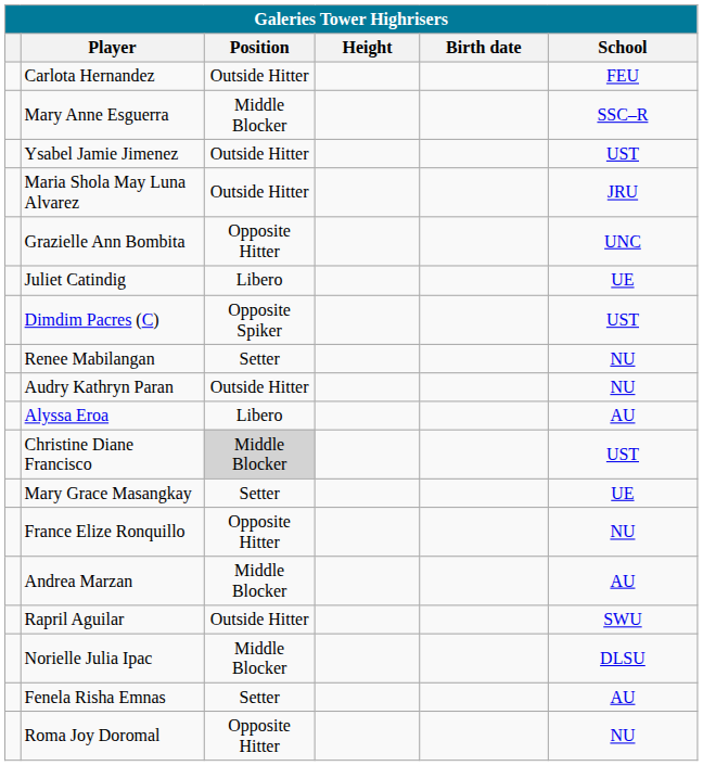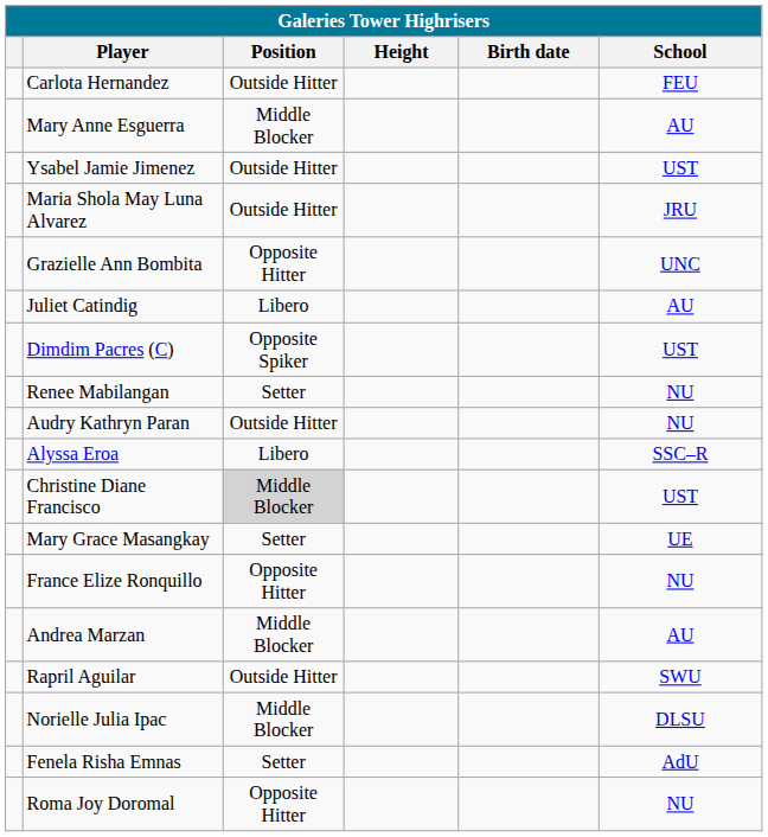Mary Anne Esguerra | School: SSC–R -> AU
Juliet Catindig | School: UE -> AU
Alyssa Eroa | School: AU -> SSC–R
Fenela Risha Emnas | School: AU -> AdU
